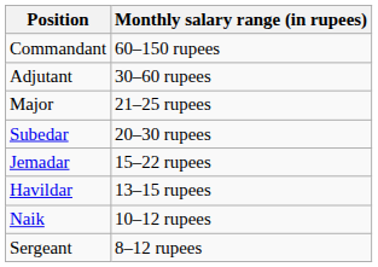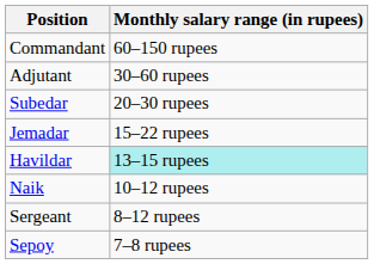- row: Major | 21–25 rupees
Havildar | Monthly salary range (in rupees): no background -> paleturquoise background
+ row: Sepoy | 7–8 rupees
